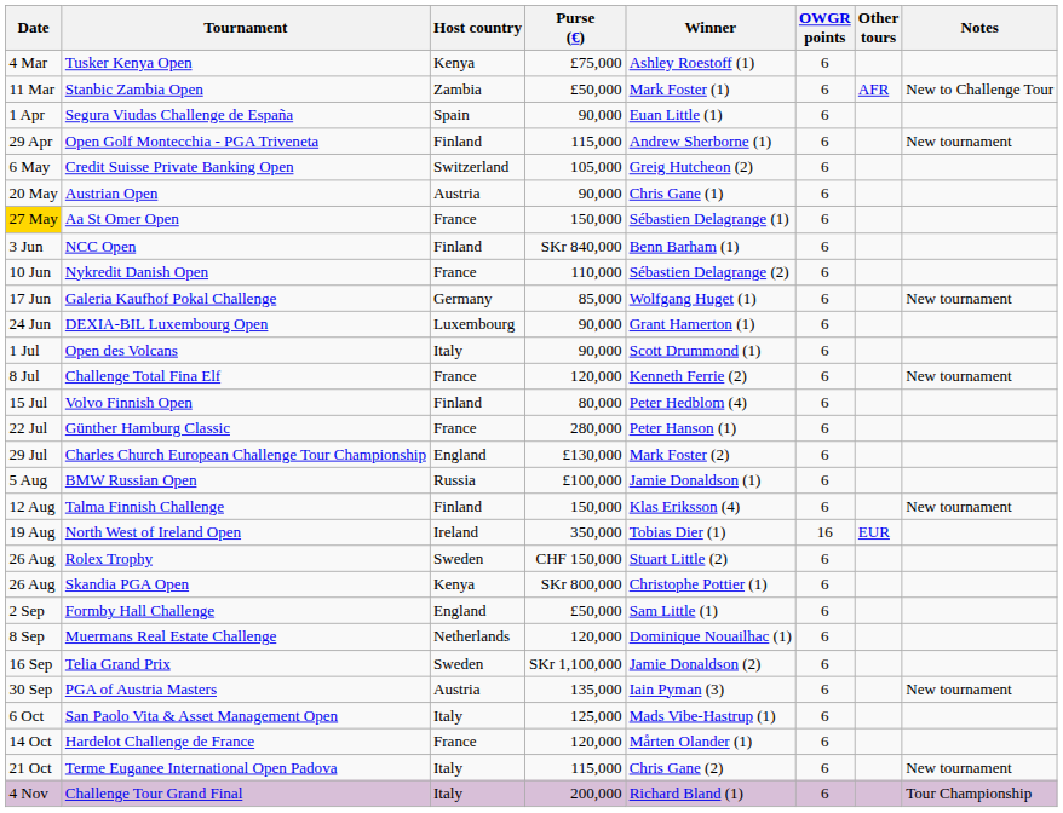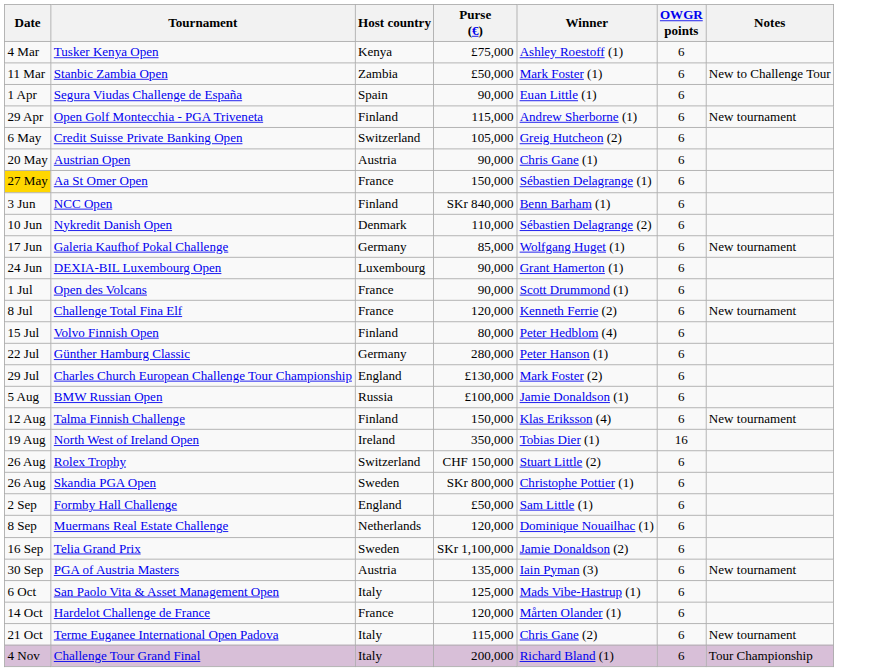- column: Other tours | AFR | EUR
Nykredit Danish Open | Host country: France -> Denmark
Open des Volcans | Host country: Italy -> France
Günther Hamburg Classic | Host country: France -> Germany
Rolex Trophy | Host country: Sweden -> Switzerland
Skandia PGA Open | Host country: Kenya -> Sweden
